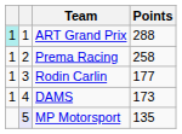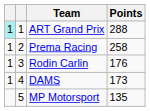Rodin Carlin | Points: 177 -> 176
MP Motorsport | column 2: lavender background -> no background
